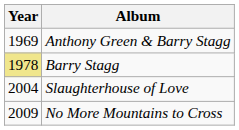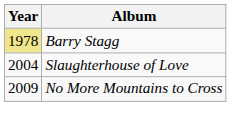- row: 1969 | Anthony Green & Barry Stagg
